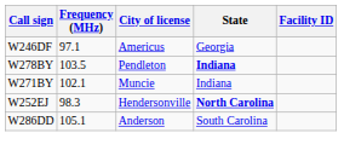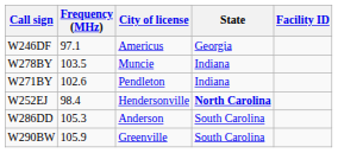W278BY | City of license: Pendleton -> Muncie
W278BY | State: bold -> normal
W271BY | Frequency (MHz): 102.1 -> 102.6
W271BY | City of license: Muncie -> Pendleton
W252EJ | Frequency (MHz): 98.3 -> 98.4
W286DD | Frequency (MHz): 105.1 -> 105.3
+ row: W290BW | 105.9 | Greenville | South Carolina
